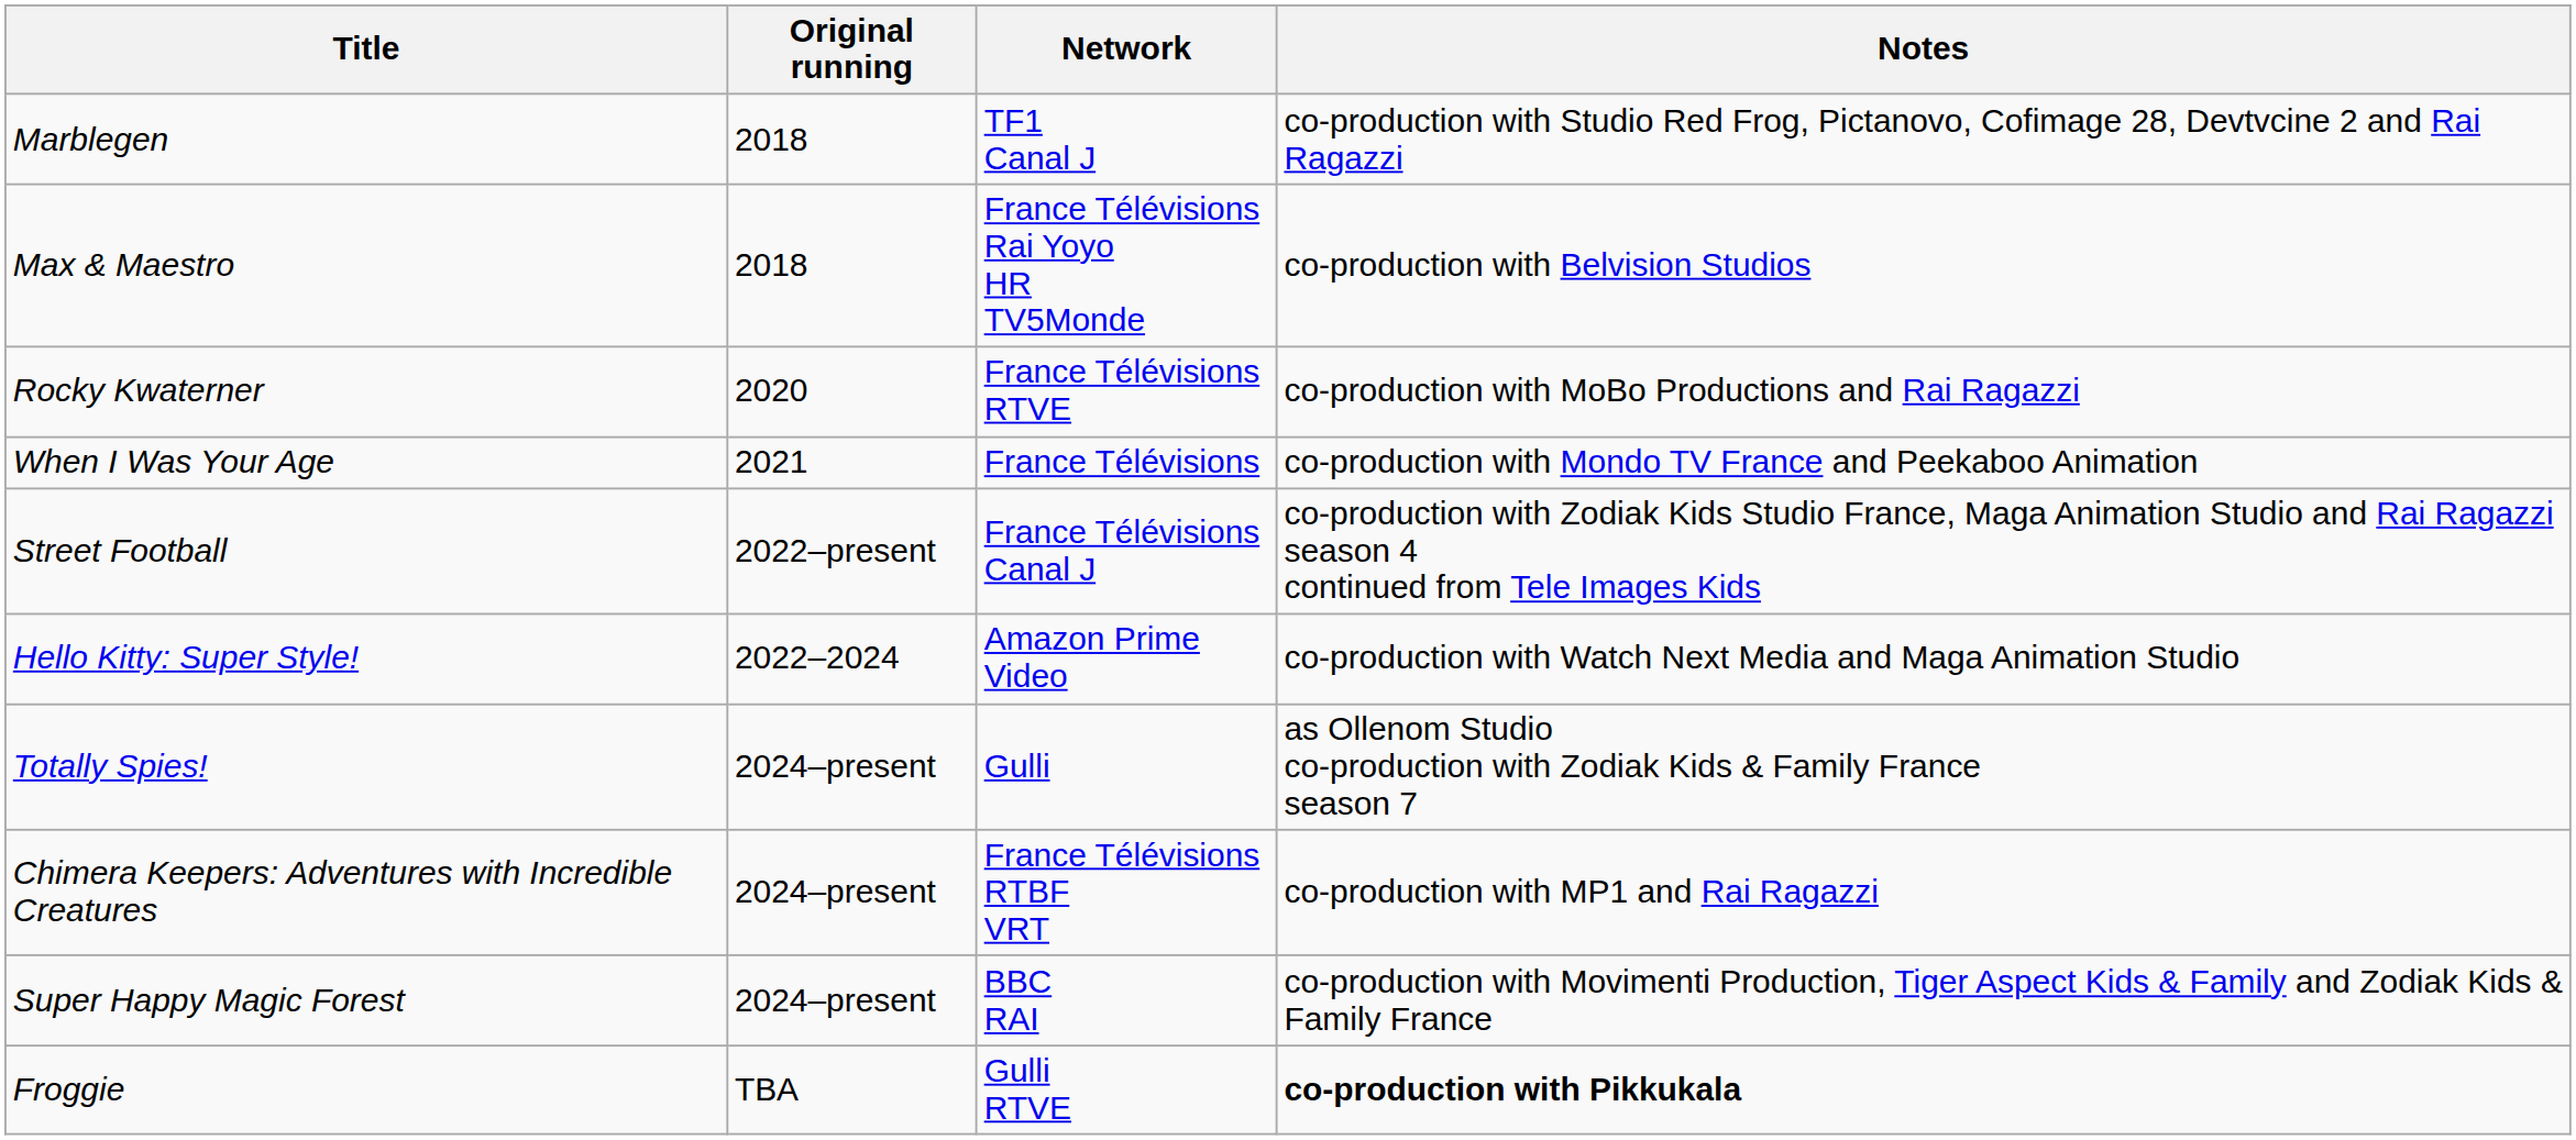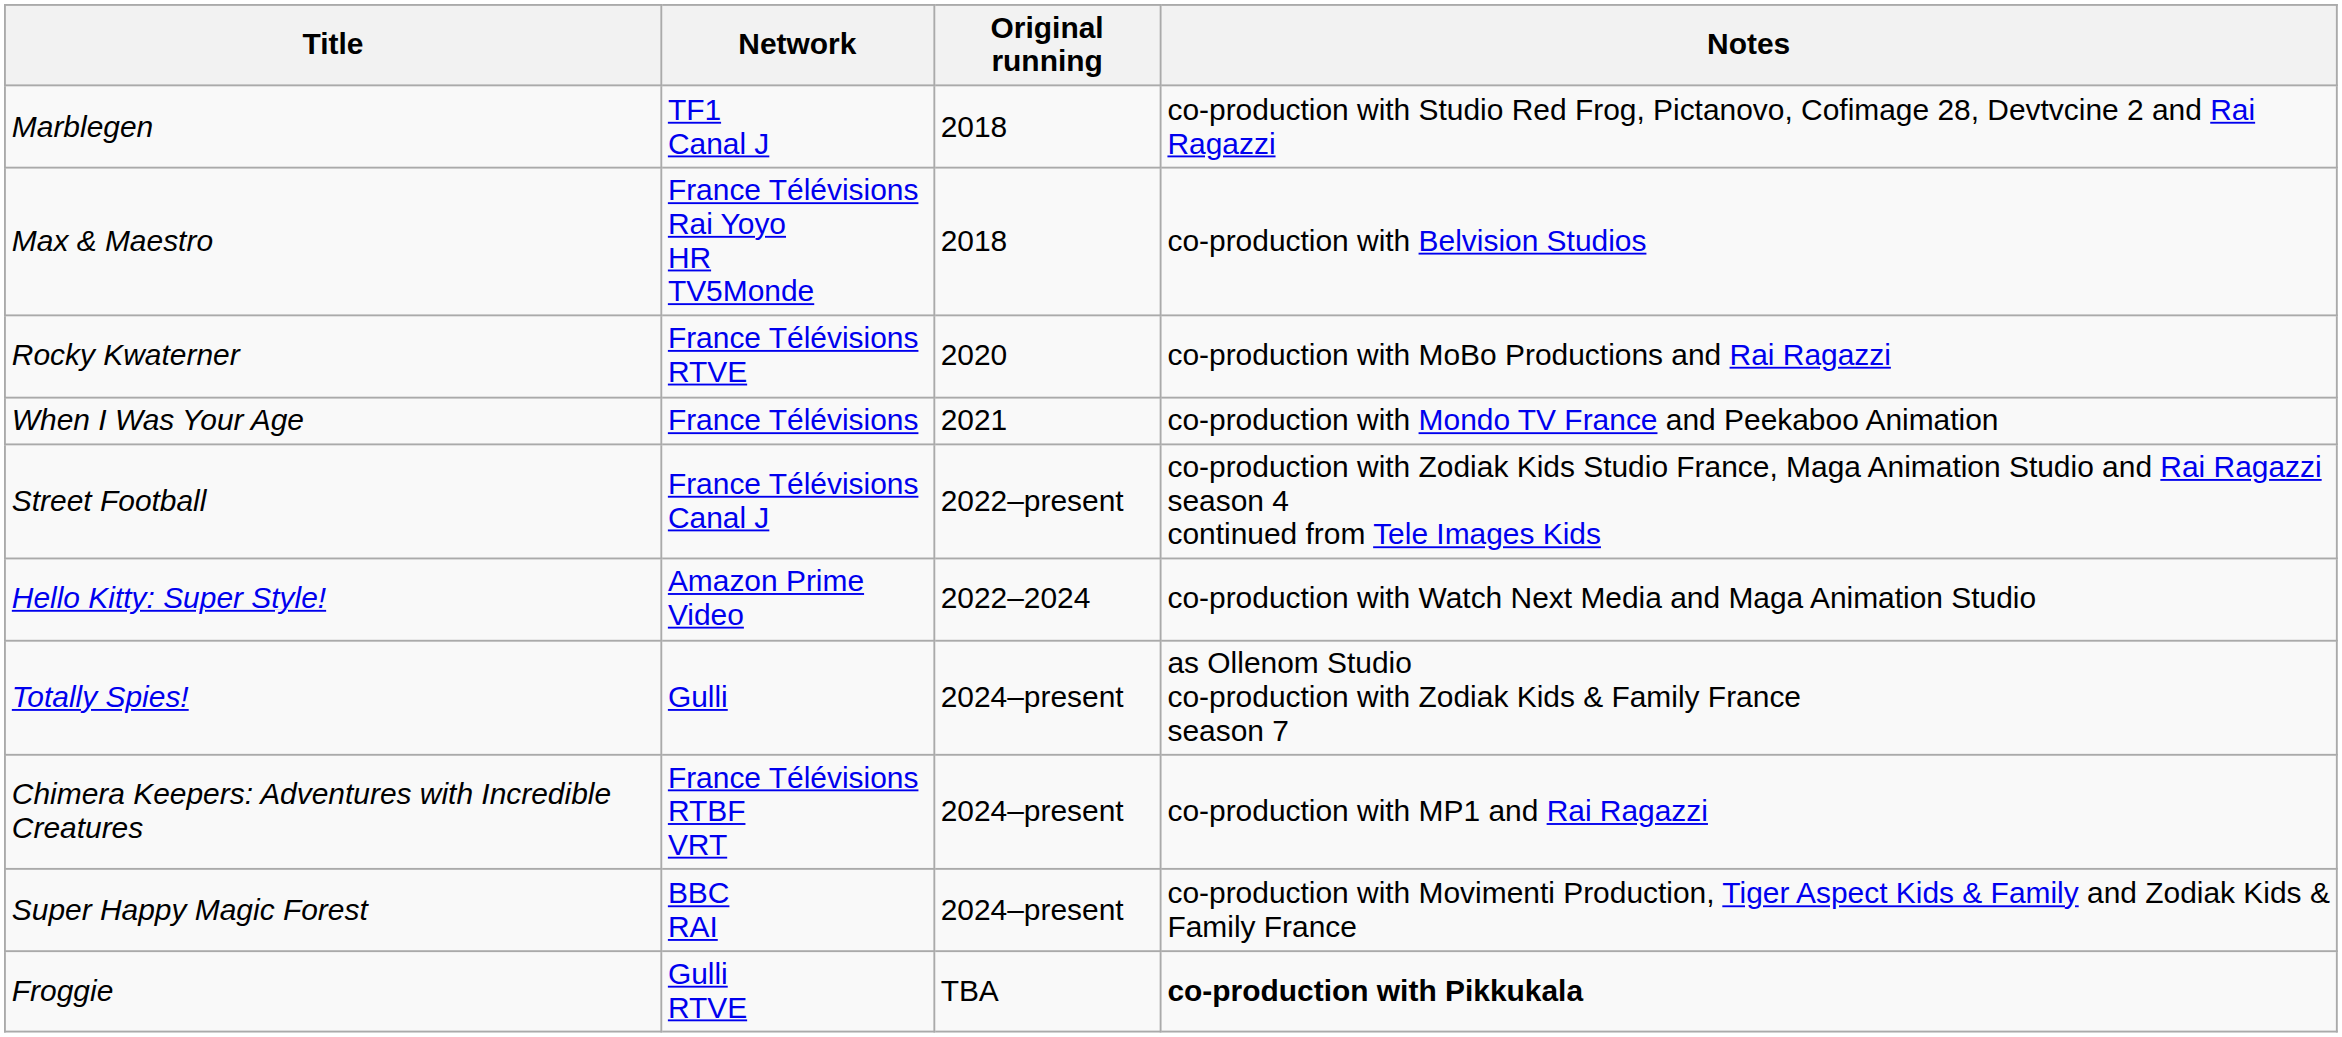columns swapped: Network <-> Original running
